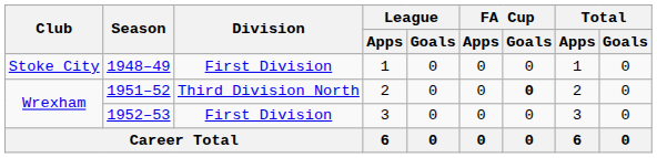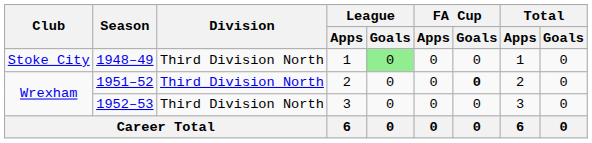1948–49 | Division: First Division -> Third Division North
1948–49 | League / Goals: no background -> lightgreen background
1952–53 | Division: First Division -> Third Division North
